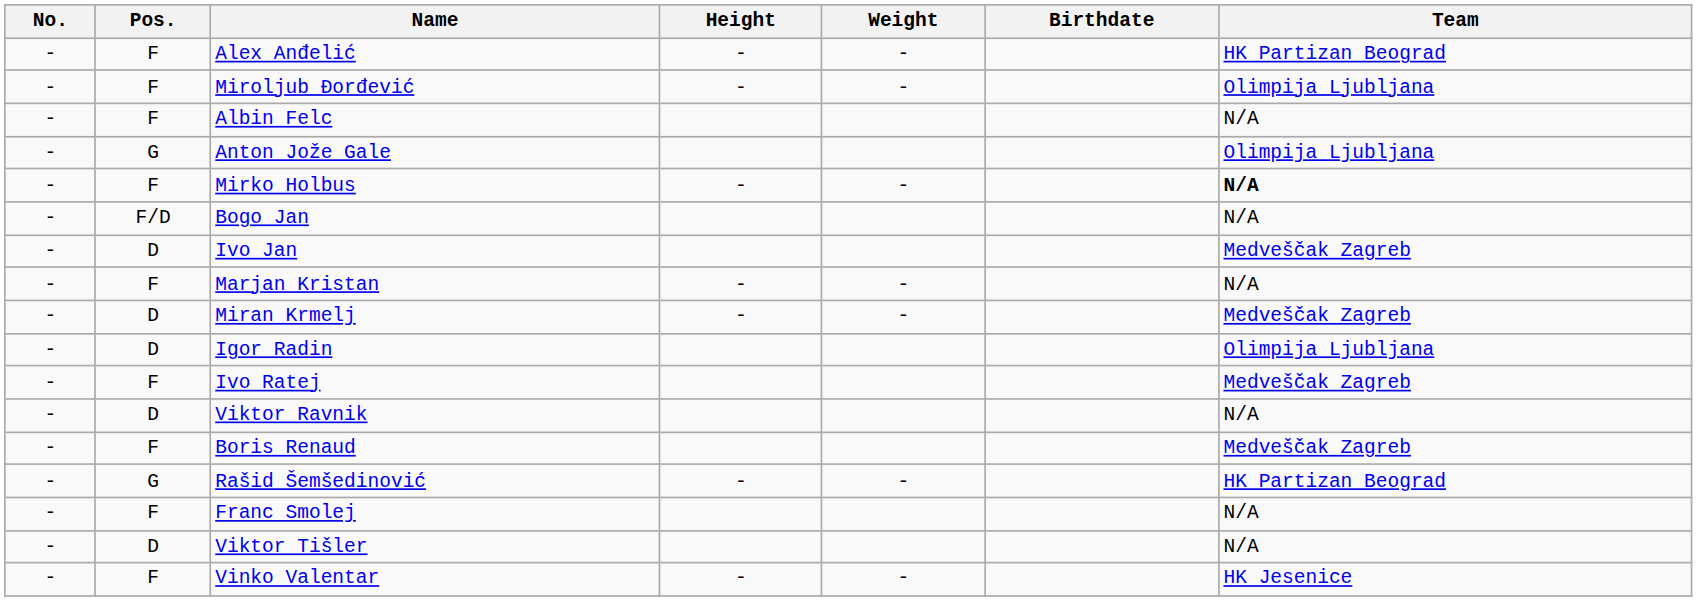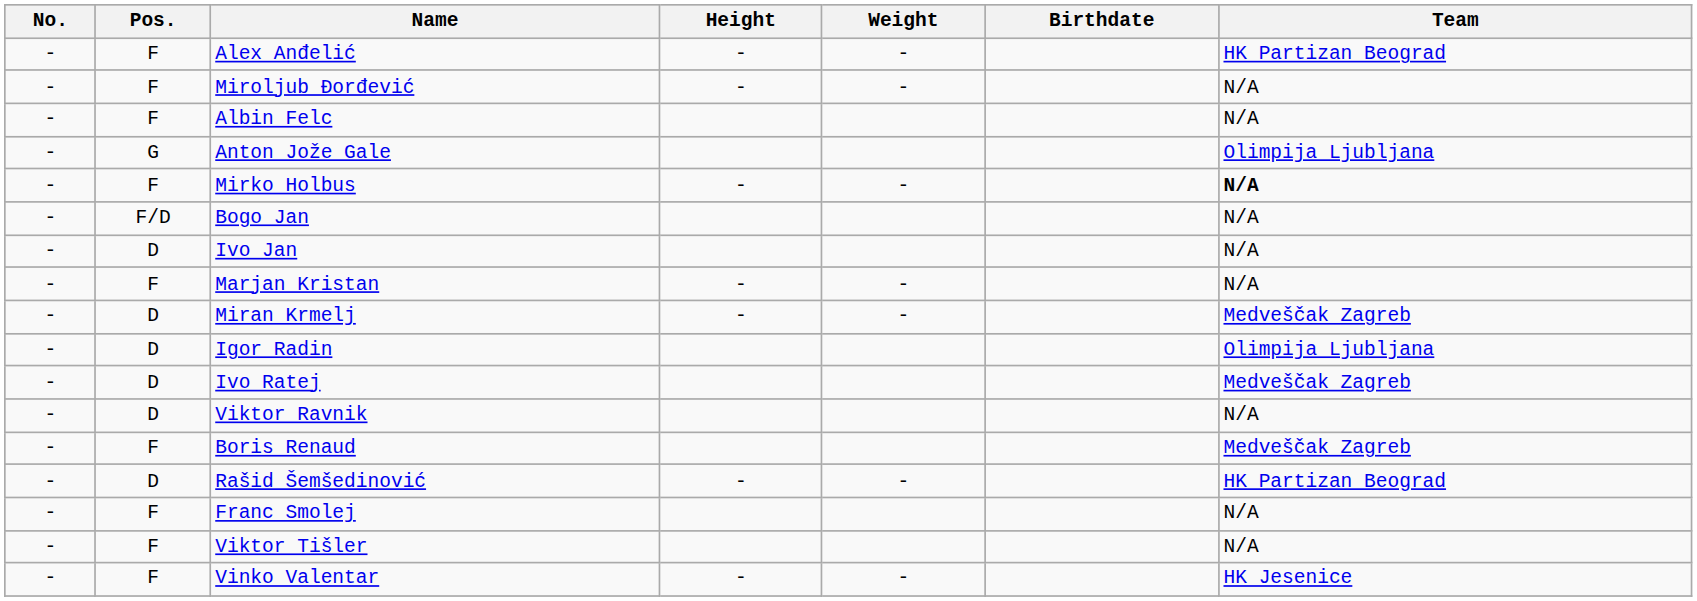Miroljub Ðorđević | Team: Olimpija Ljubljana -> N/A
Ivo Jan | Team: Medveščak Zagreb -> N/A
Ivo Ratej | Pos.: F -> D
Rašid Šemšedinović | Pos.: G -> D
Viktor Tišler | Pos.: D -> F
